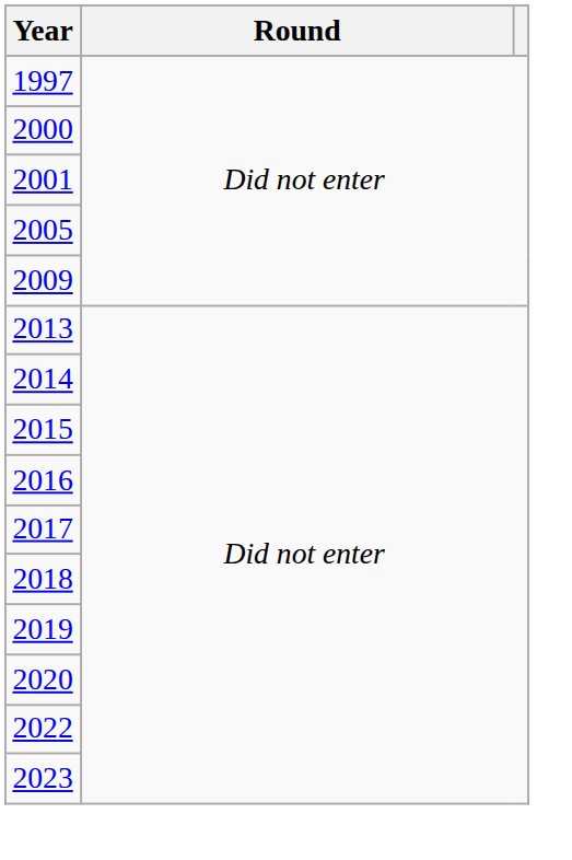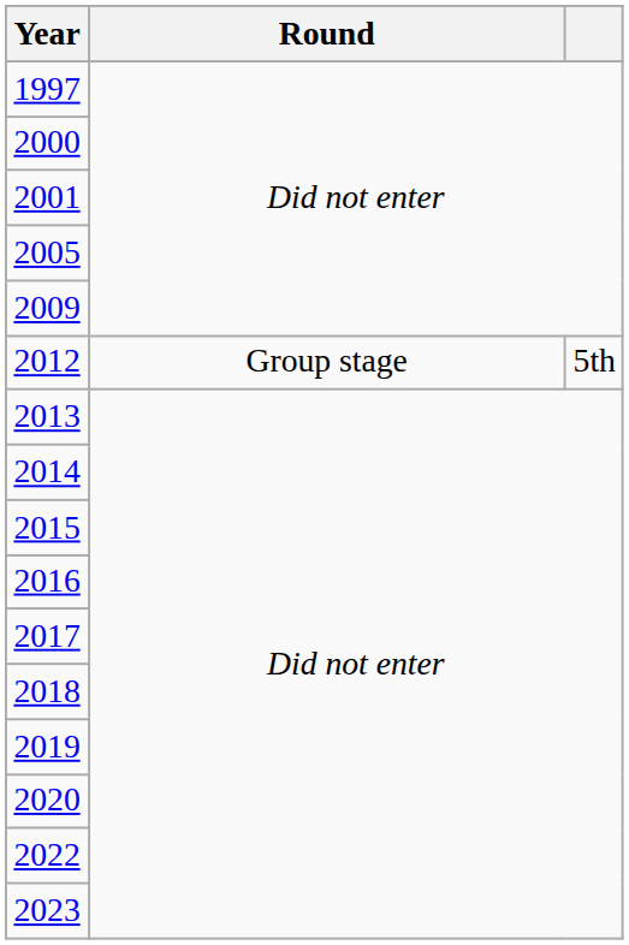+ row: 2012 | Group stage | 5th
